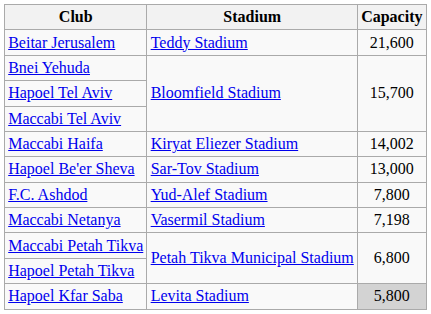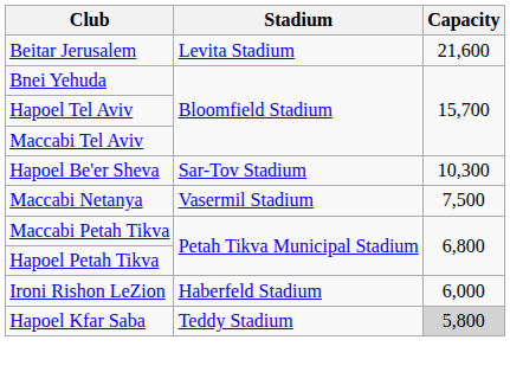Beitar Jerusalem | Stadium: Teddy Stadium -> Levita Stadium
- row: Maccabi Haifa | Kiryat Eliezer Stadium | 14,002
Hapoel Be'er Sheva | Capacity: 13,000 -> 10,300
- row: F.C. Ashdod | Yud-Alef Stadium | 7,800
Maccabi Netanya | Capacity: 7,198 -> 7,500
+ row: Ironi Rishon LeZion | Haberfeld Stadium | 6,000
Hapoel Kfar Saba | Stadium: Levita Stadium -> Teddy Stadium
